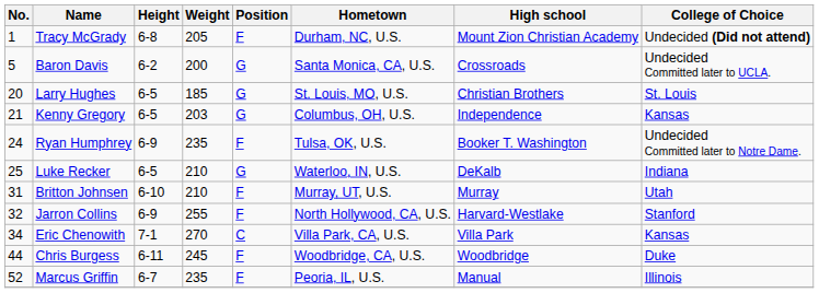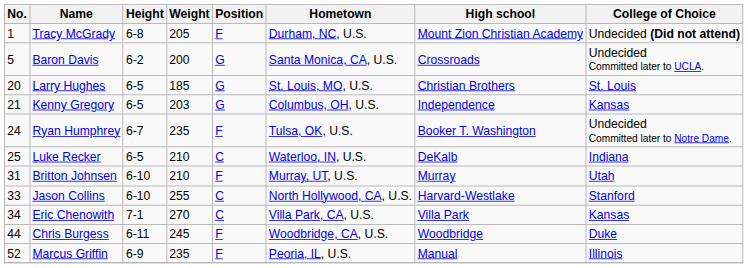Ryan Humphrey | Height: 6-9 -> 6-7
Luke Recker | Position: G -> C
- row: 32 | Jarron Collins | 6-9 | 255 | F | North Hollywood, CA, U.S. | Harvard-Westlake | Stanford
+ row: 33 | Jason Collins | 6-10 | 255 | C | North Hollywood, CA, U.S. | Harvard-Westlake | Stanford
Marcus Griffin | Height: 6-7 -> 6-9
